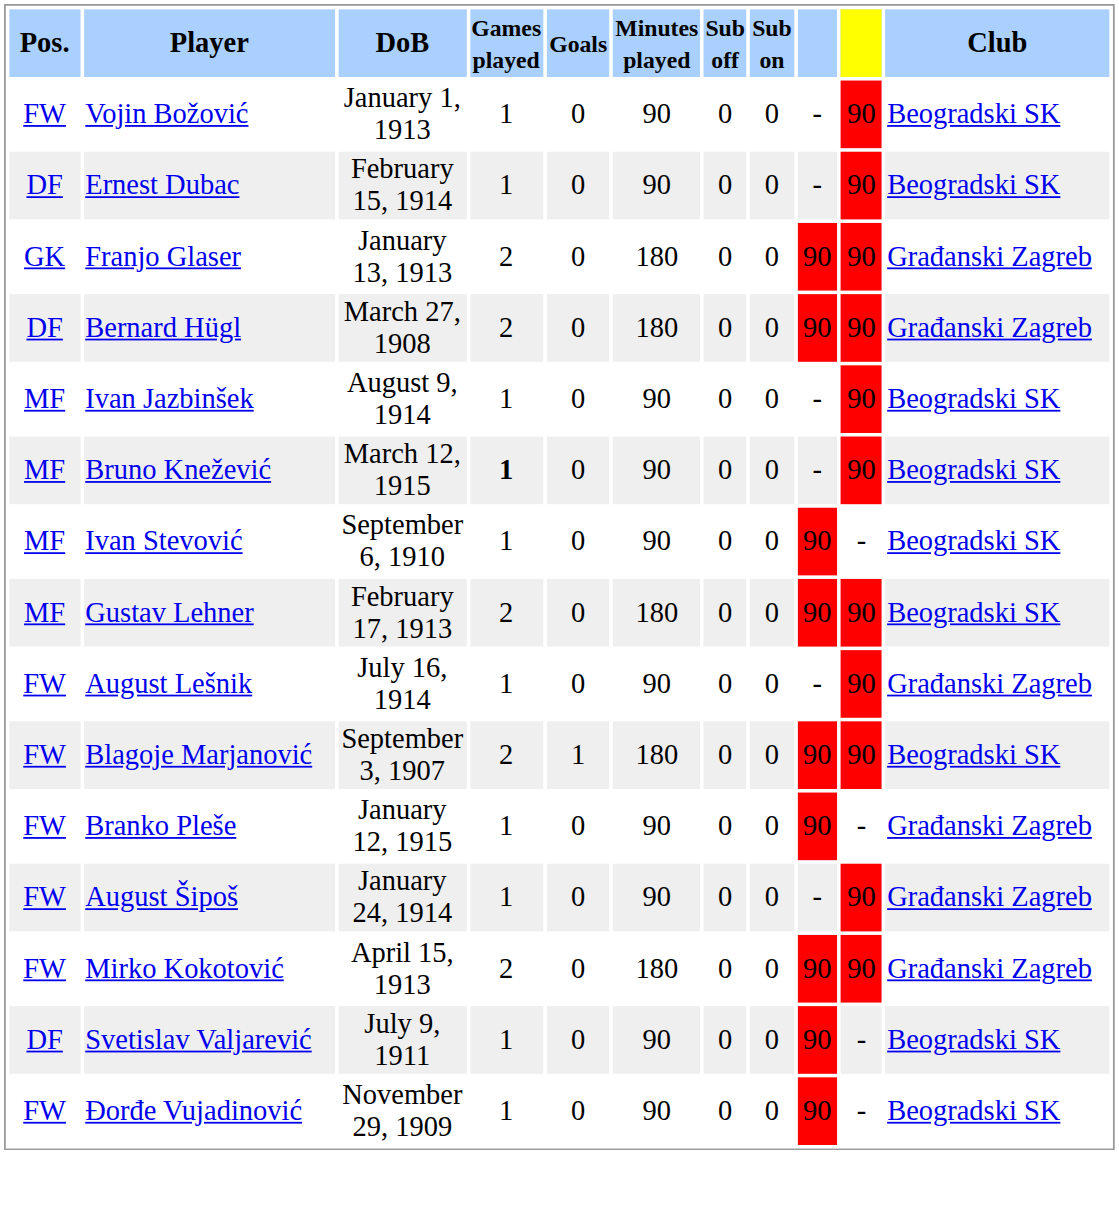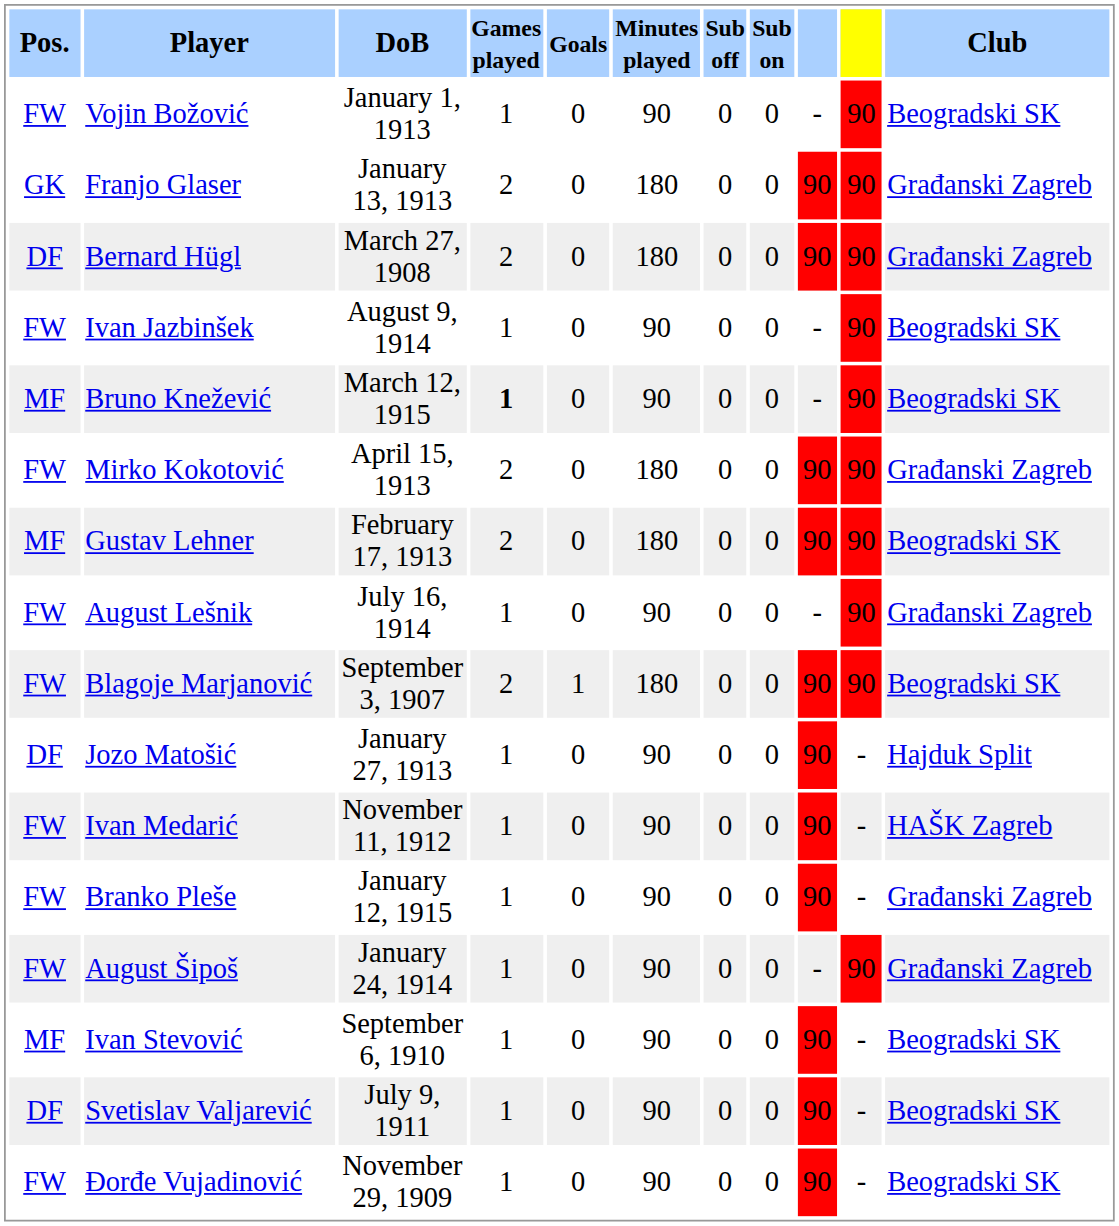- row: DF | Ernest Dubac | February 15, 1914 | 1 | 0 | 90 | 0 | 0 | - | 90 | Beogradski SK
Ivan Jazbinšek | Pos.: MF -> FW
rows swapped: Mirko Kokotović <-> Ivan Stevović
+ row: DF | Jozo Matošić | January 27, 1913 | 1 | 0 | 90 | 0 | 0 | 90 | - | Hajduk Split
+ row: FW | Ivan Medarić | November 11, 1912 | 1 | 0 | 90 | 0 | 0 | 90 | - | HAŠK Zagreb
